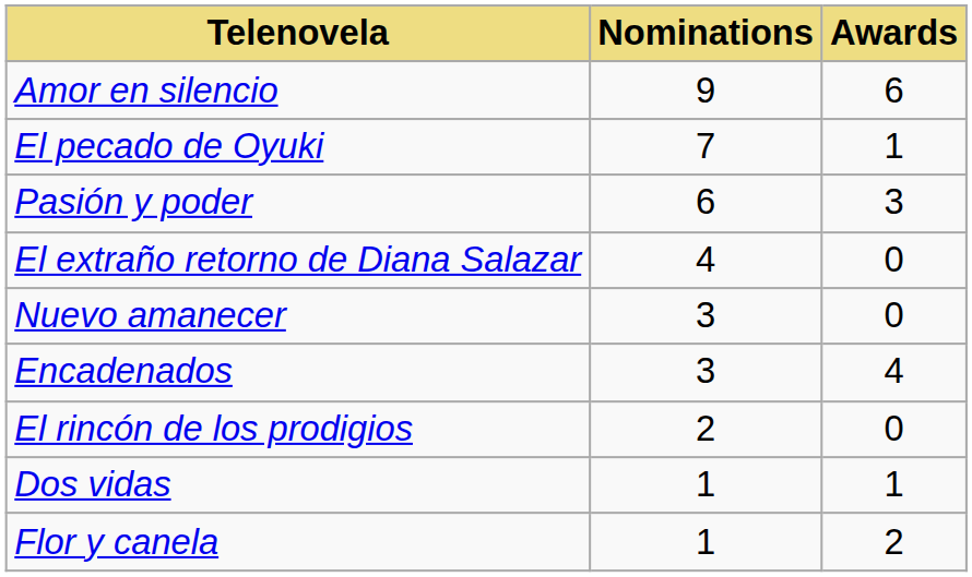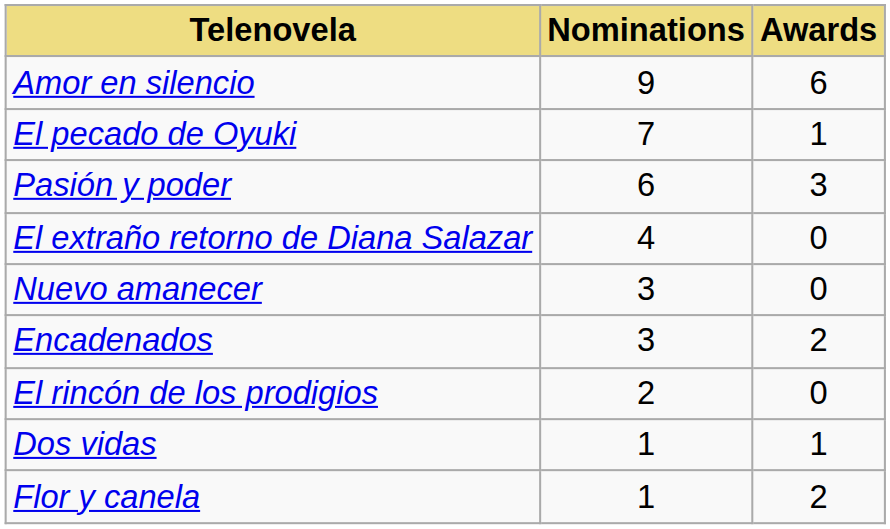Encadenados | Awards: 4 -> 2
